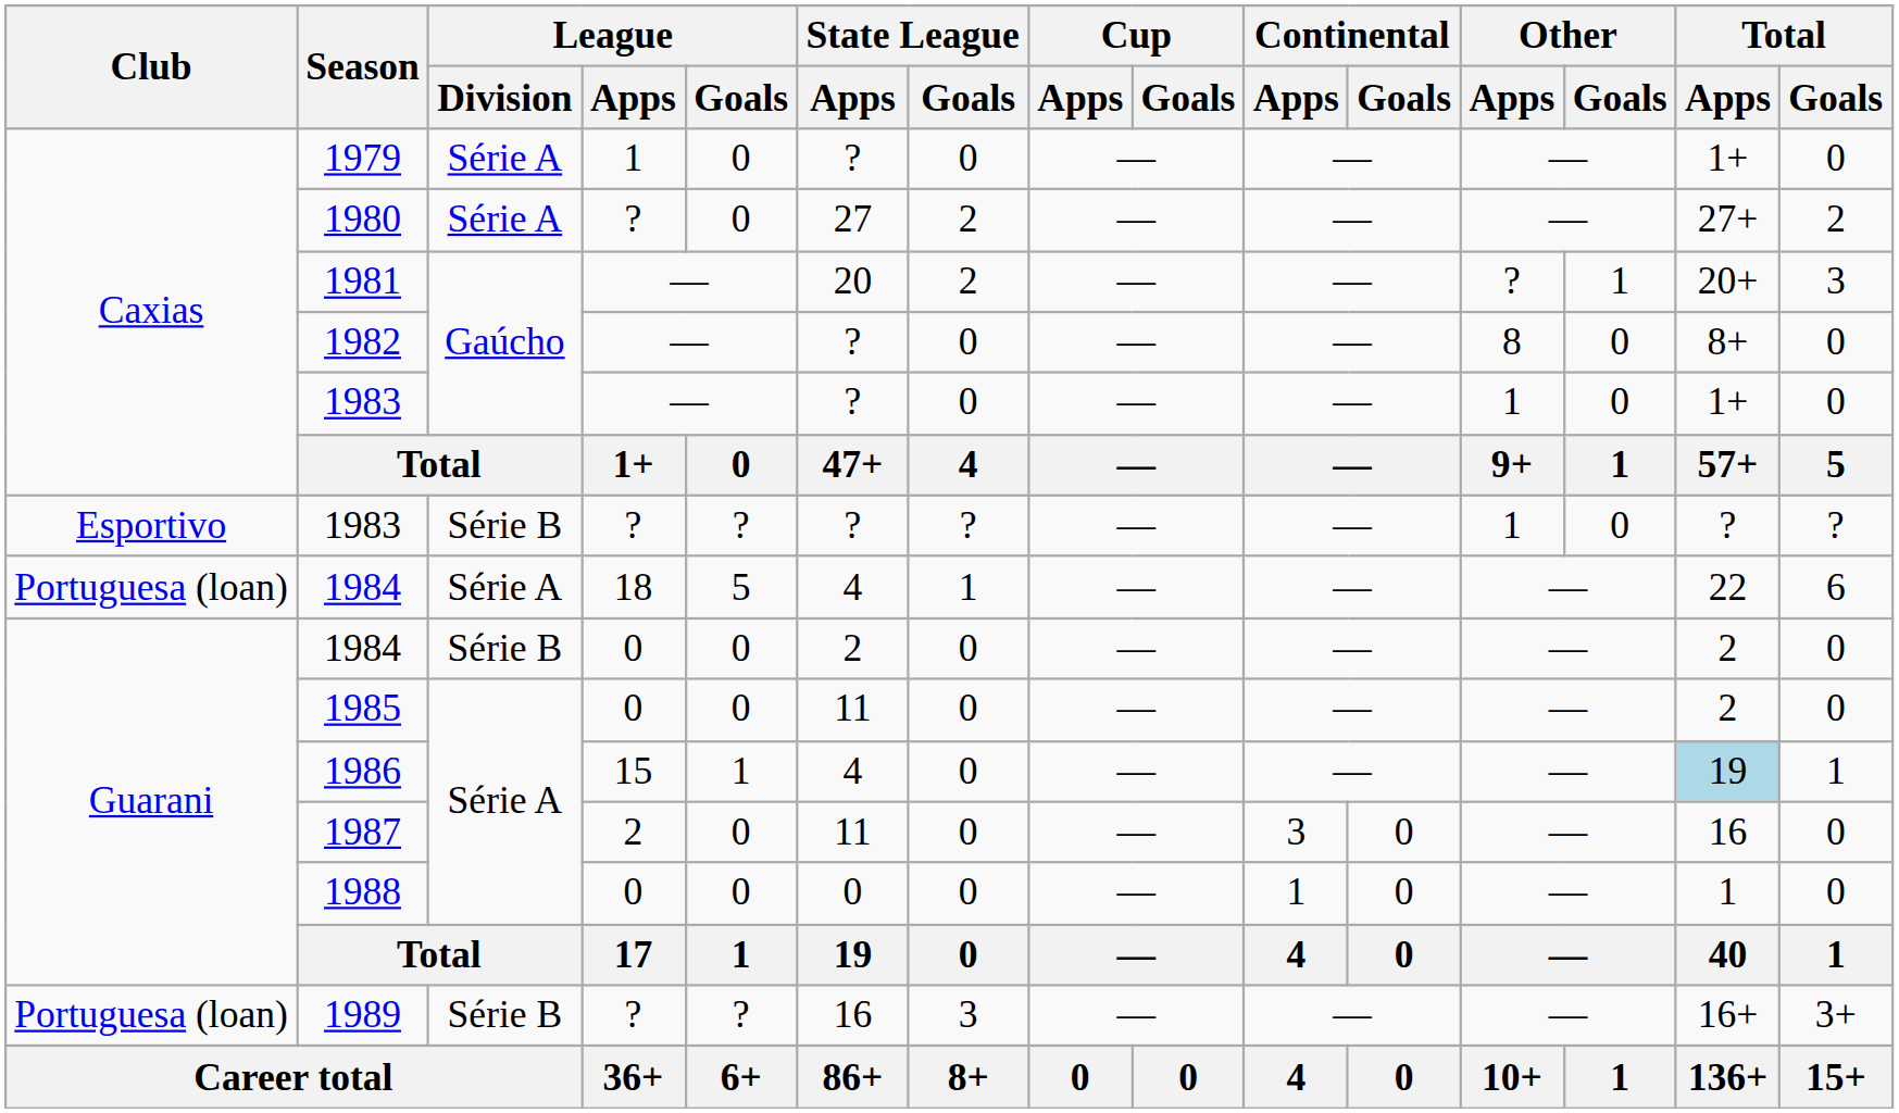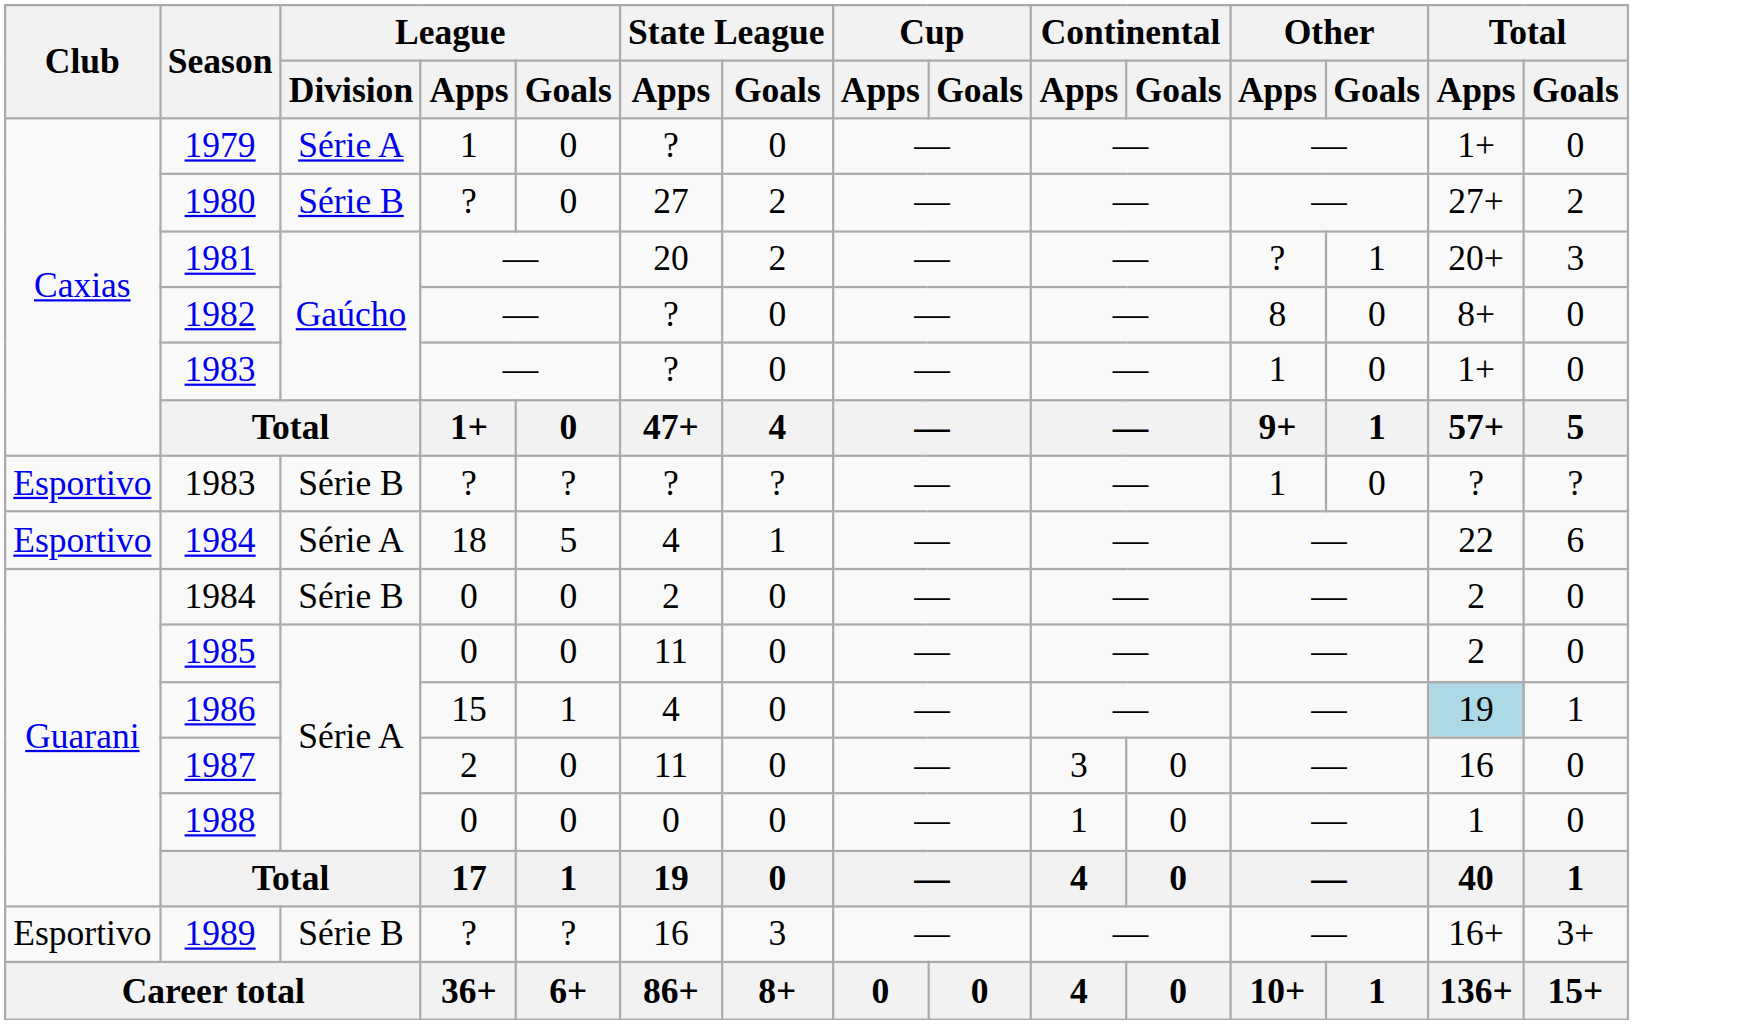1980 | League / Division: Série A -> Série B
1984 / 18 | Club: Portuguesa (loan) -> Esportivo
1989 | Club: Portuguesa (loan) -> Esportivo
